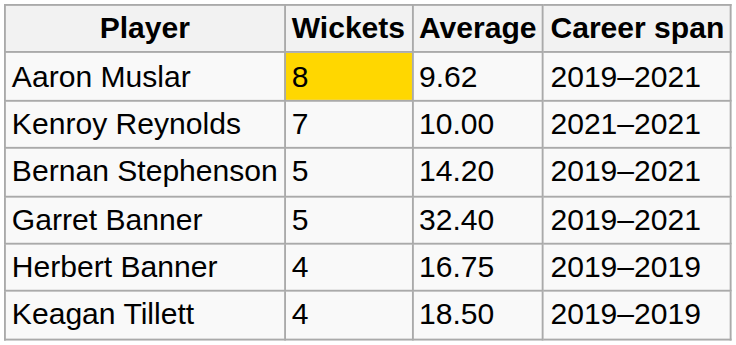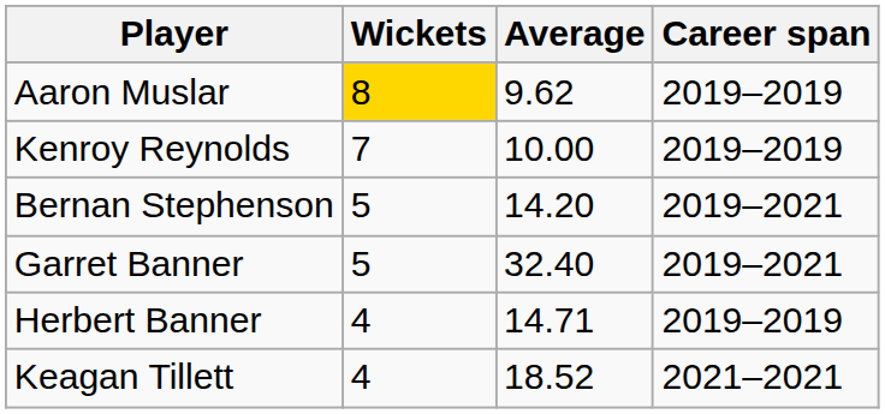Aaron Muslar | Career span: 2019–2021 -> 2019–2019
Kenroy Reynolds | Career span: 2021–2021 -> 2019–2019
Herbert Banner | Average: 16.75 -> 14.71
Keagan Tillett | Average: 18.50 -> 18.52
Keagan Tillett | Career span: 2019–2019 -> 2021–2021
